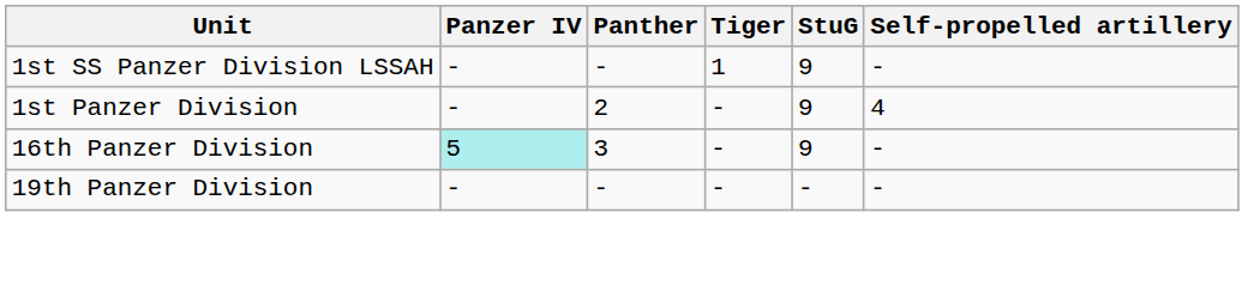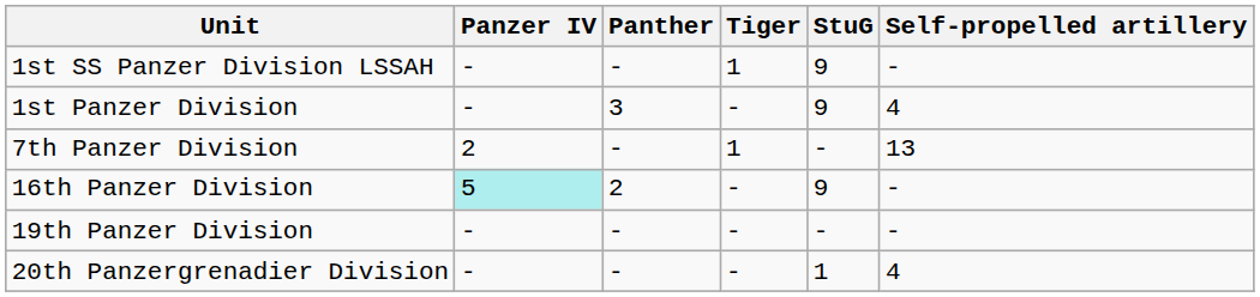1st Panzer Division | Panther: 2 -> 3
+ row: 7th Panzer Division | 2 | - | 1 | - | 13
16th Panzer Division | Panther: 3 -> 2
+ row: 20th Panzergrenadier Division | - | - | - | 1 | 4
